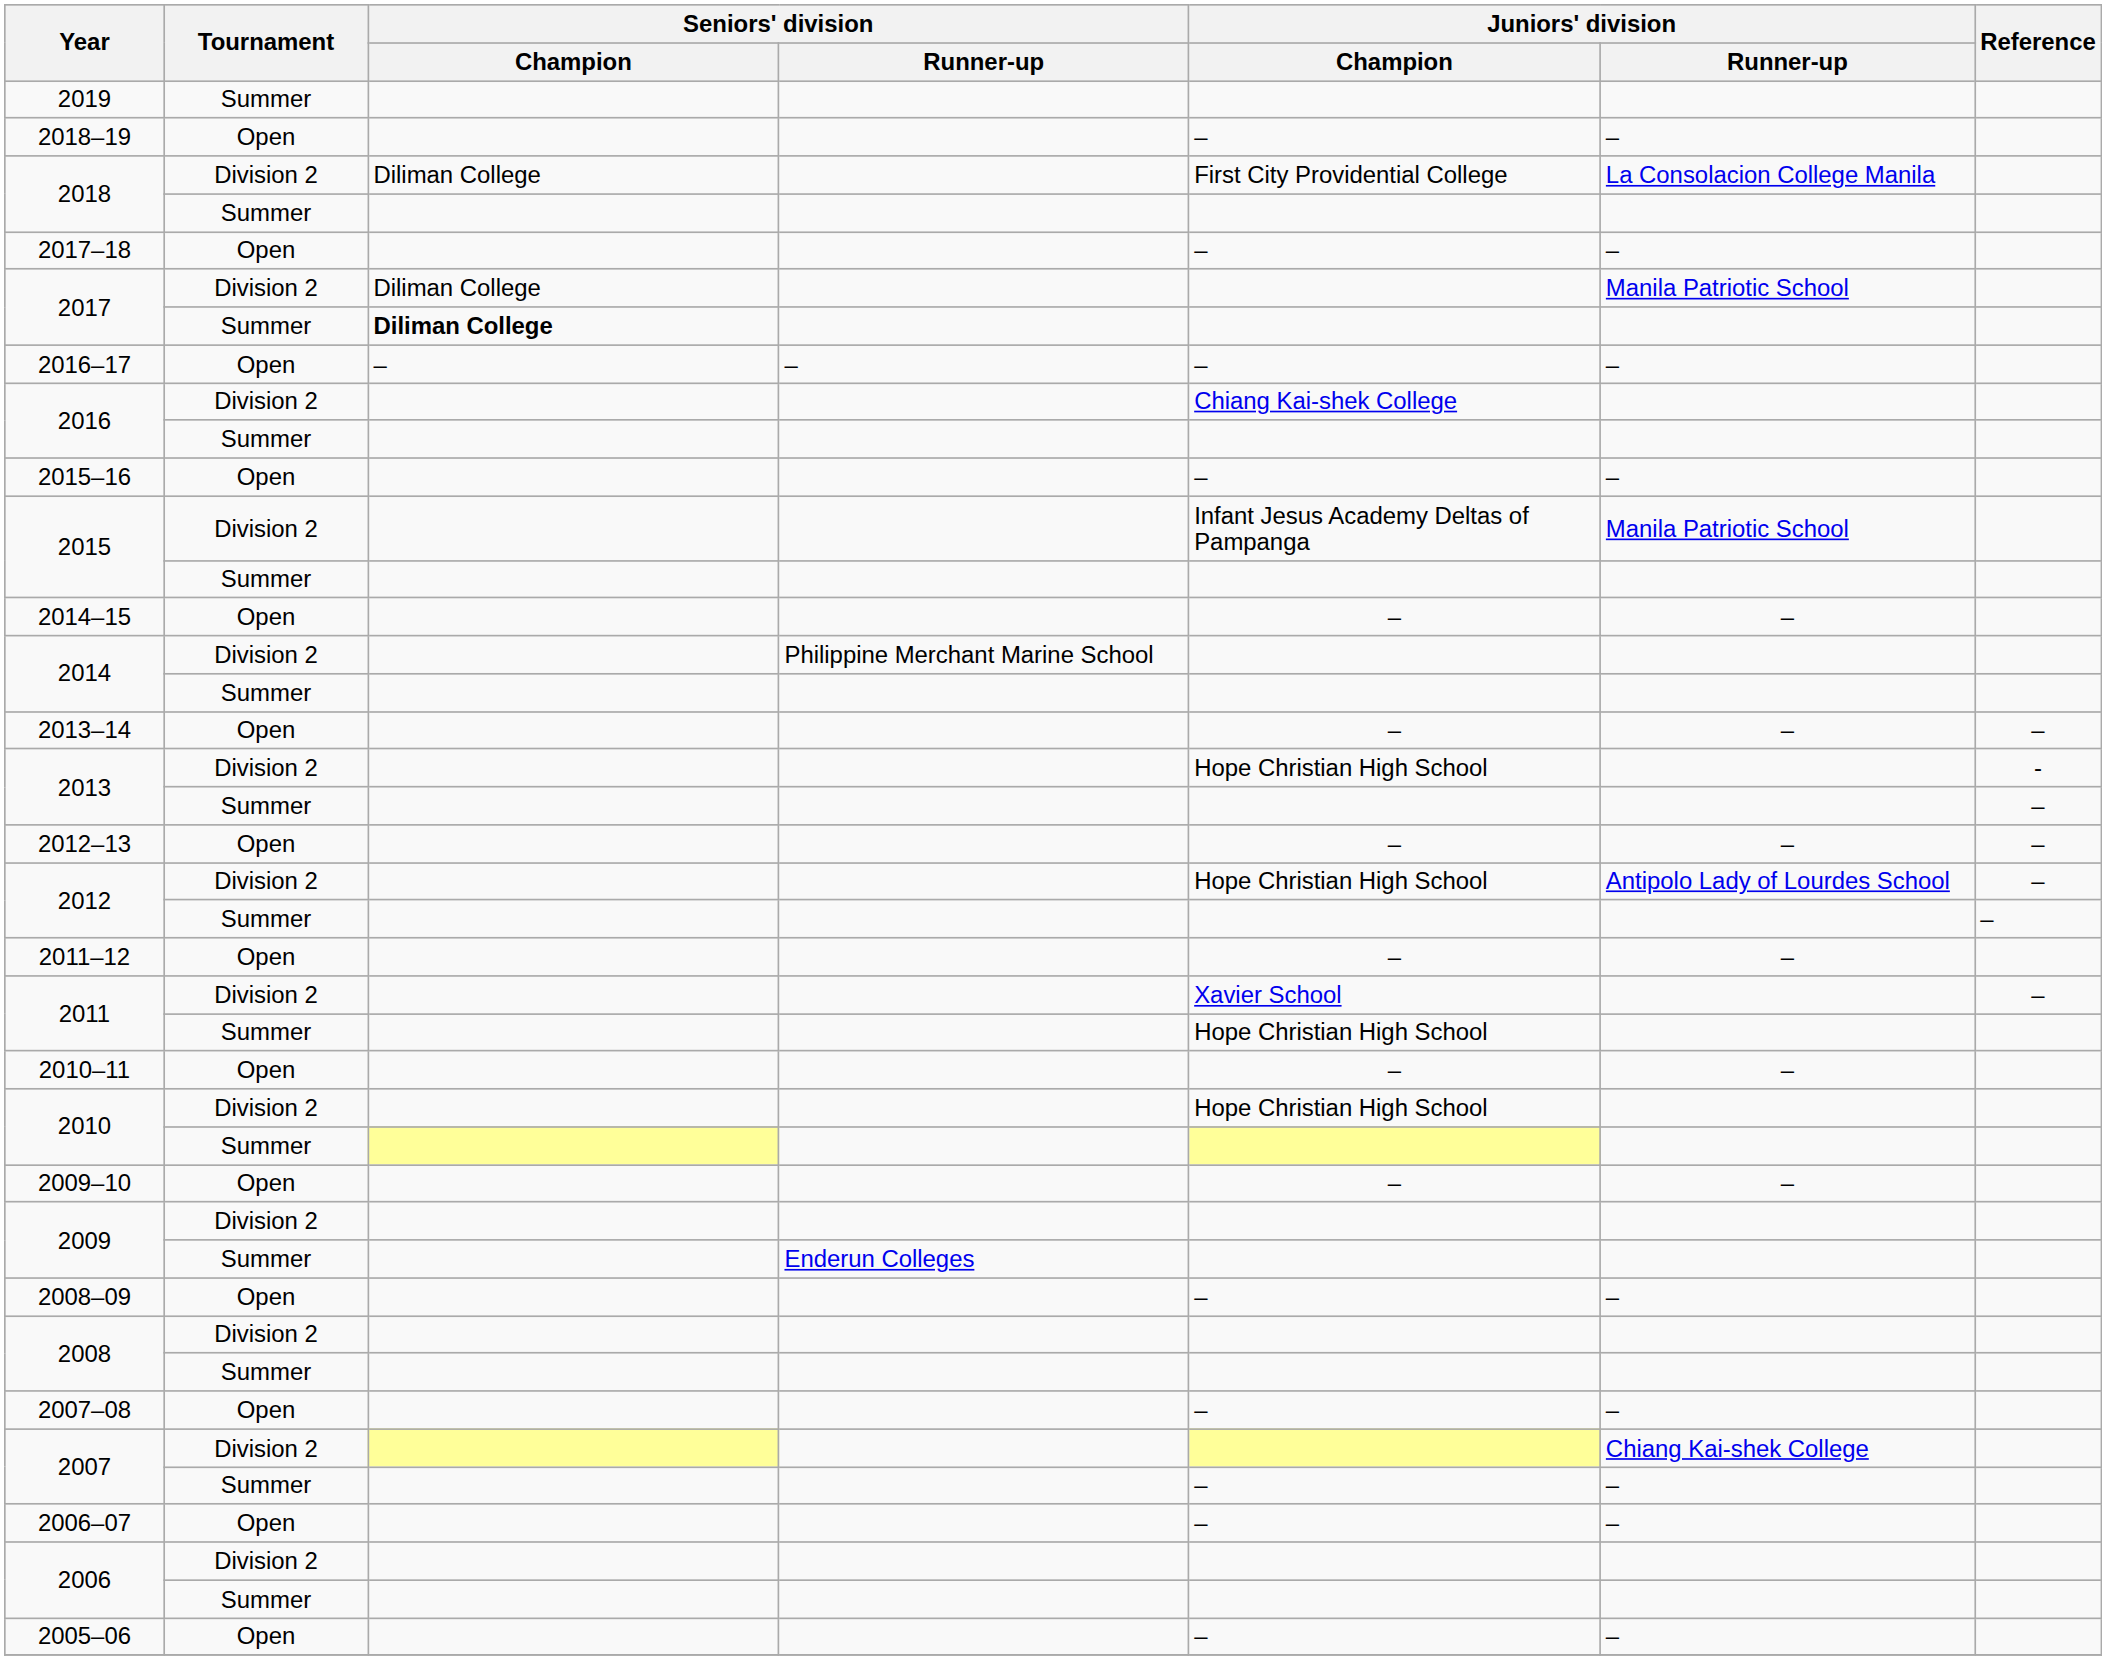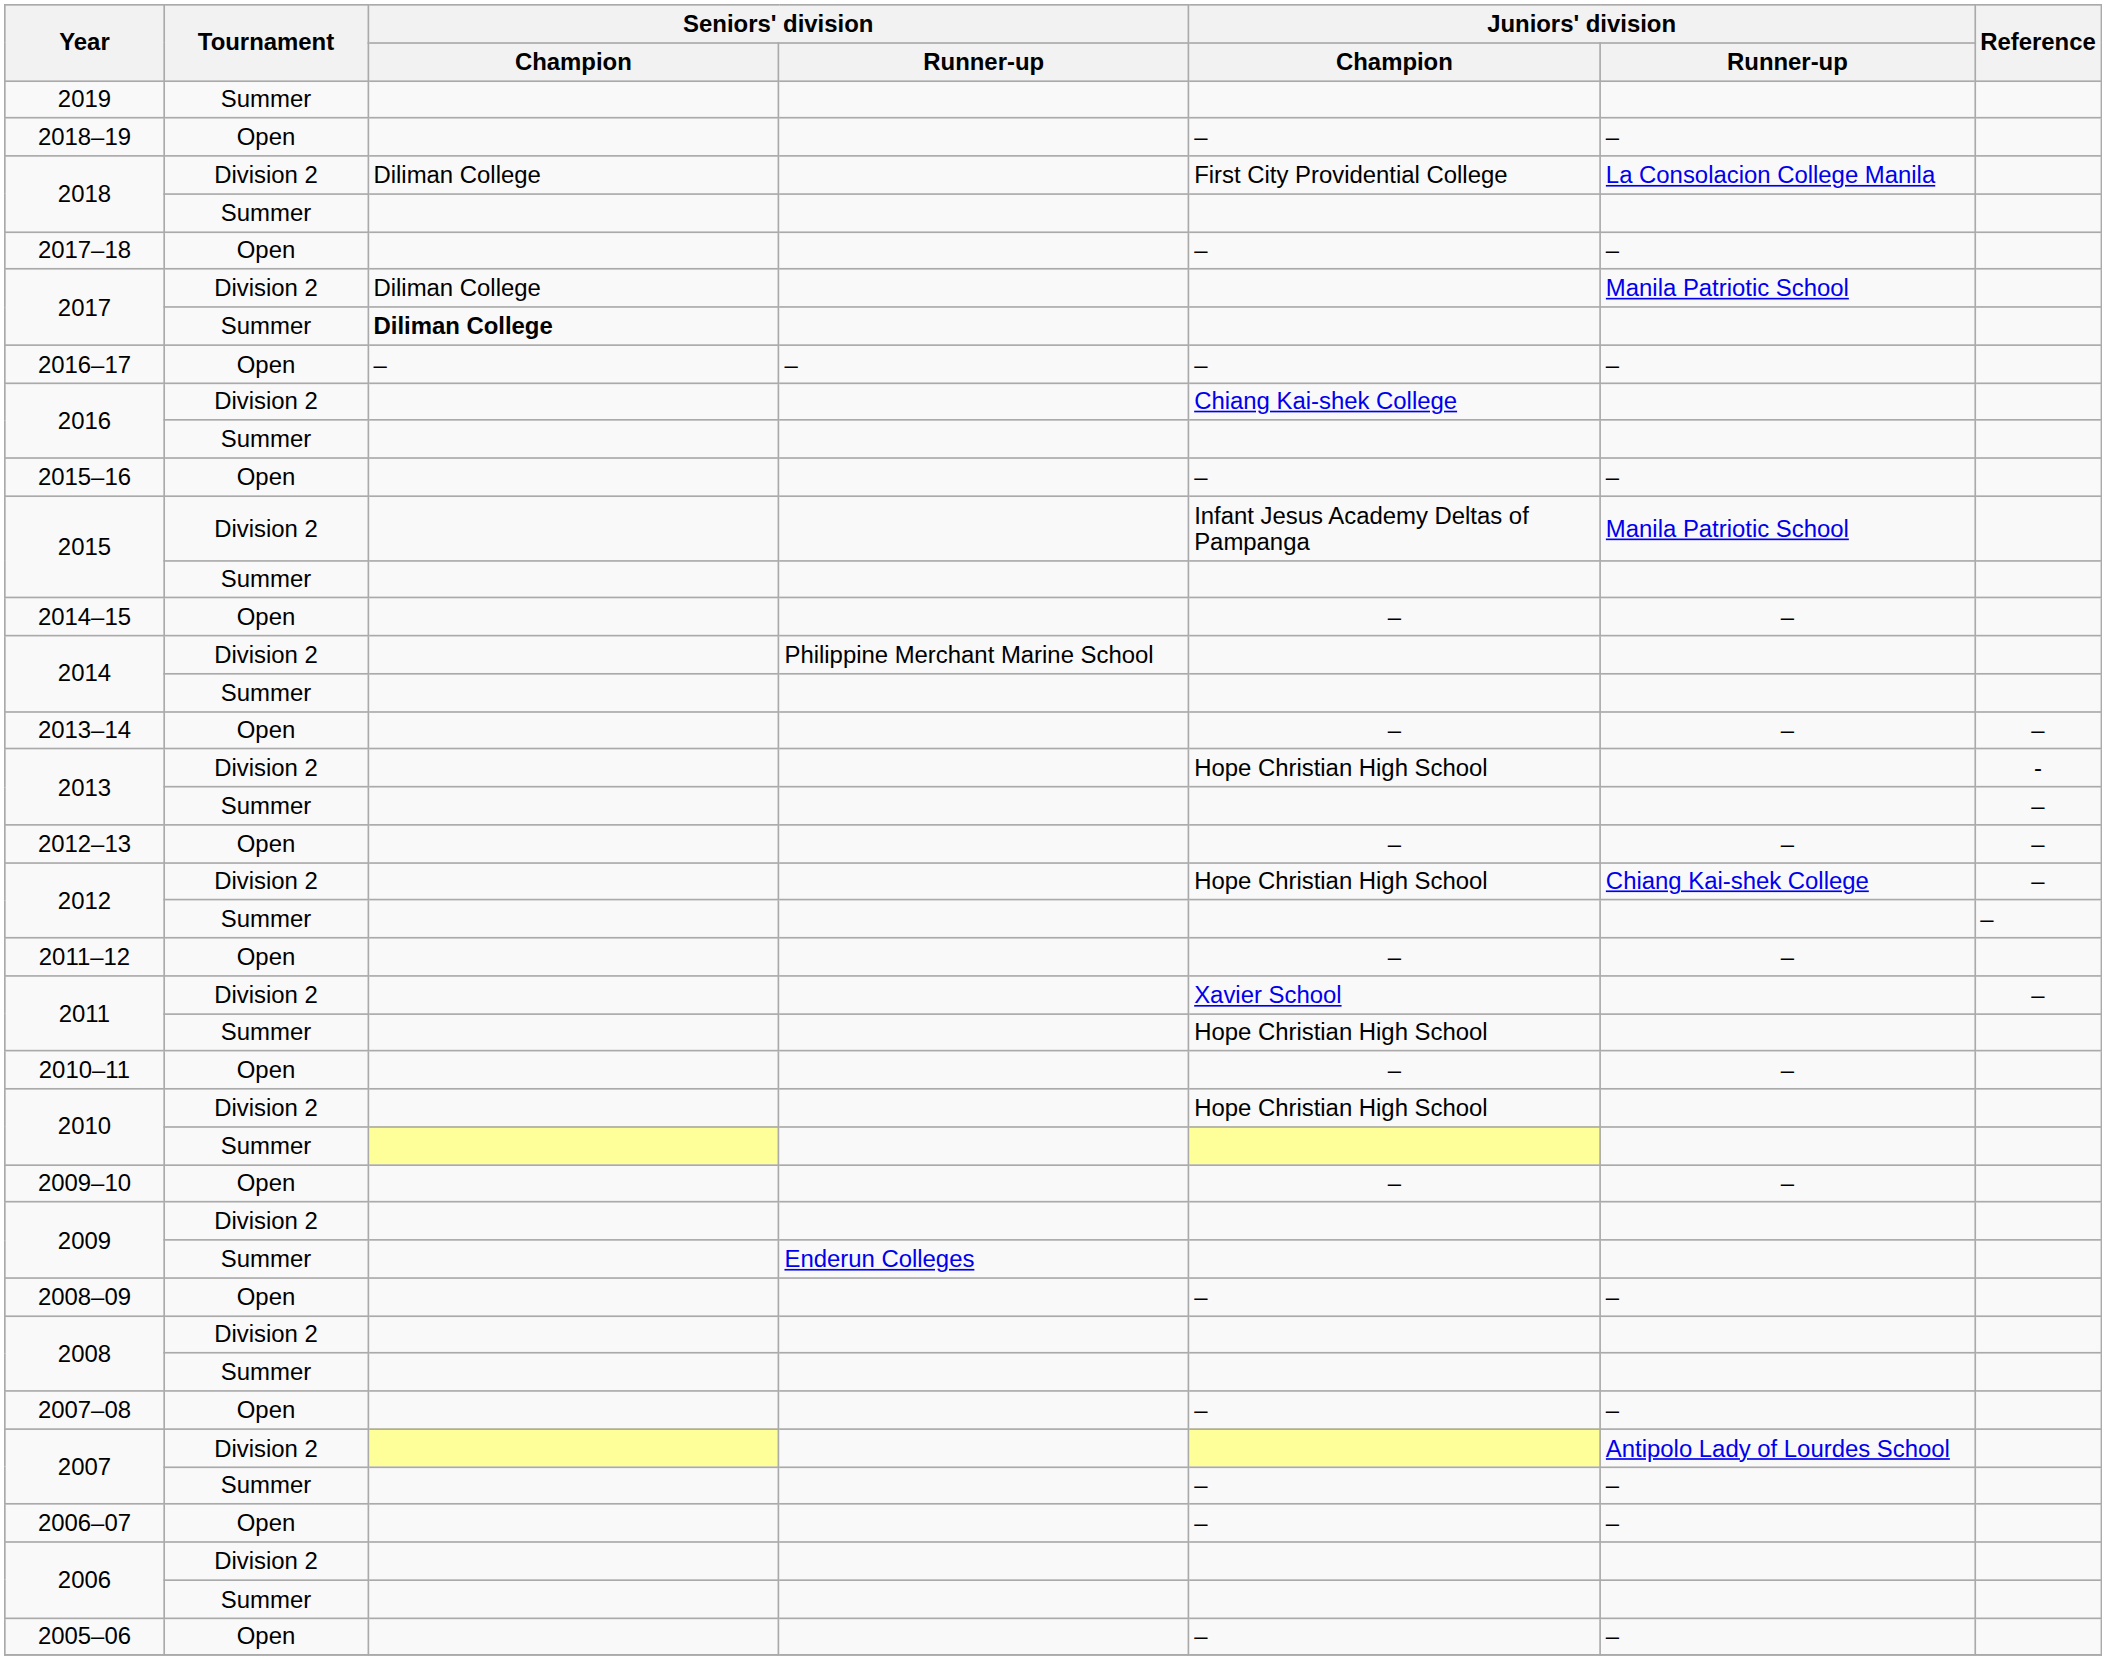2012 / Division 2 | Juniors' division / Runner-up: Antipolo Lady of Lourdes School -> Chiang Kai-shek College
2007 / Division 2 | Juniors' division / Runner-up: Chiang Kai-shek College -> Antipolo Lady of Lourdes School
